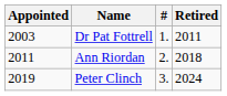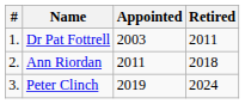columns swapped: # <-> Appointed
